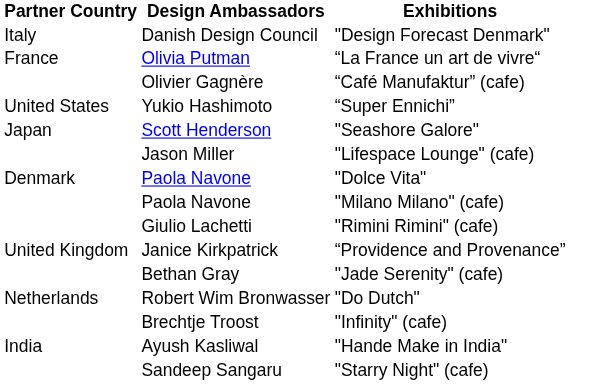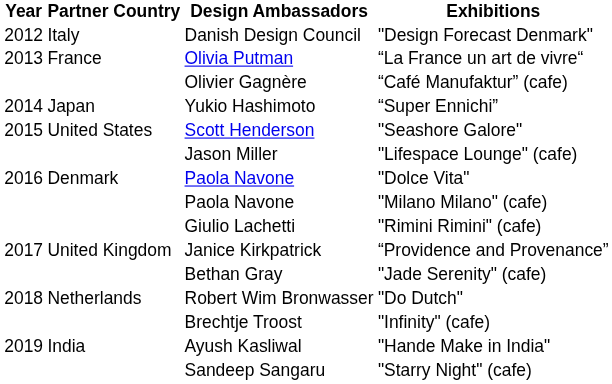+ column: Year | 2012 | 2013 | 2014 | 2015 | 2016 | 2017 | 2018 | 2019
“Super Ennichi” | Partner Country: United States -> Japan
"Seashore Galore" | Partner Country: Japan -> United States
